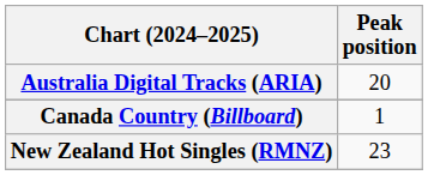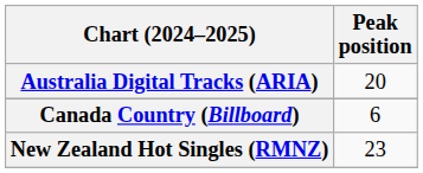Canada Country (Billboard) | Peak position: 1 -> 6
